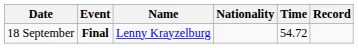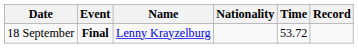18 September | Time: 54.72 -> 53.72
